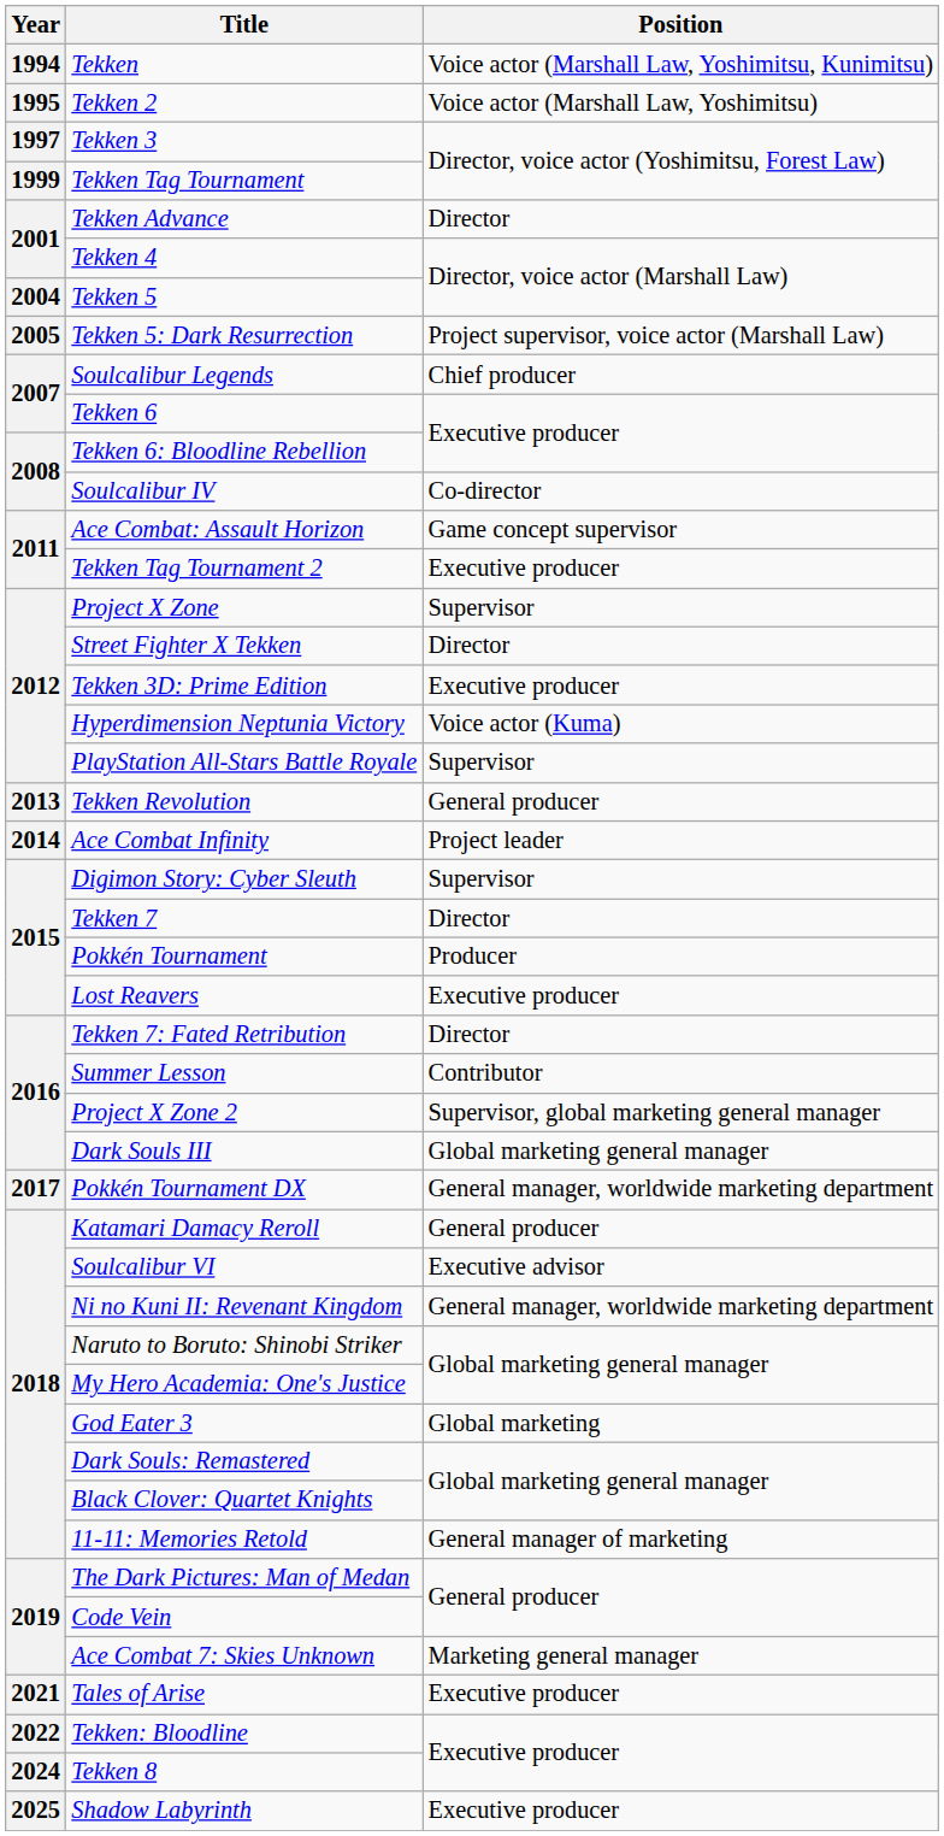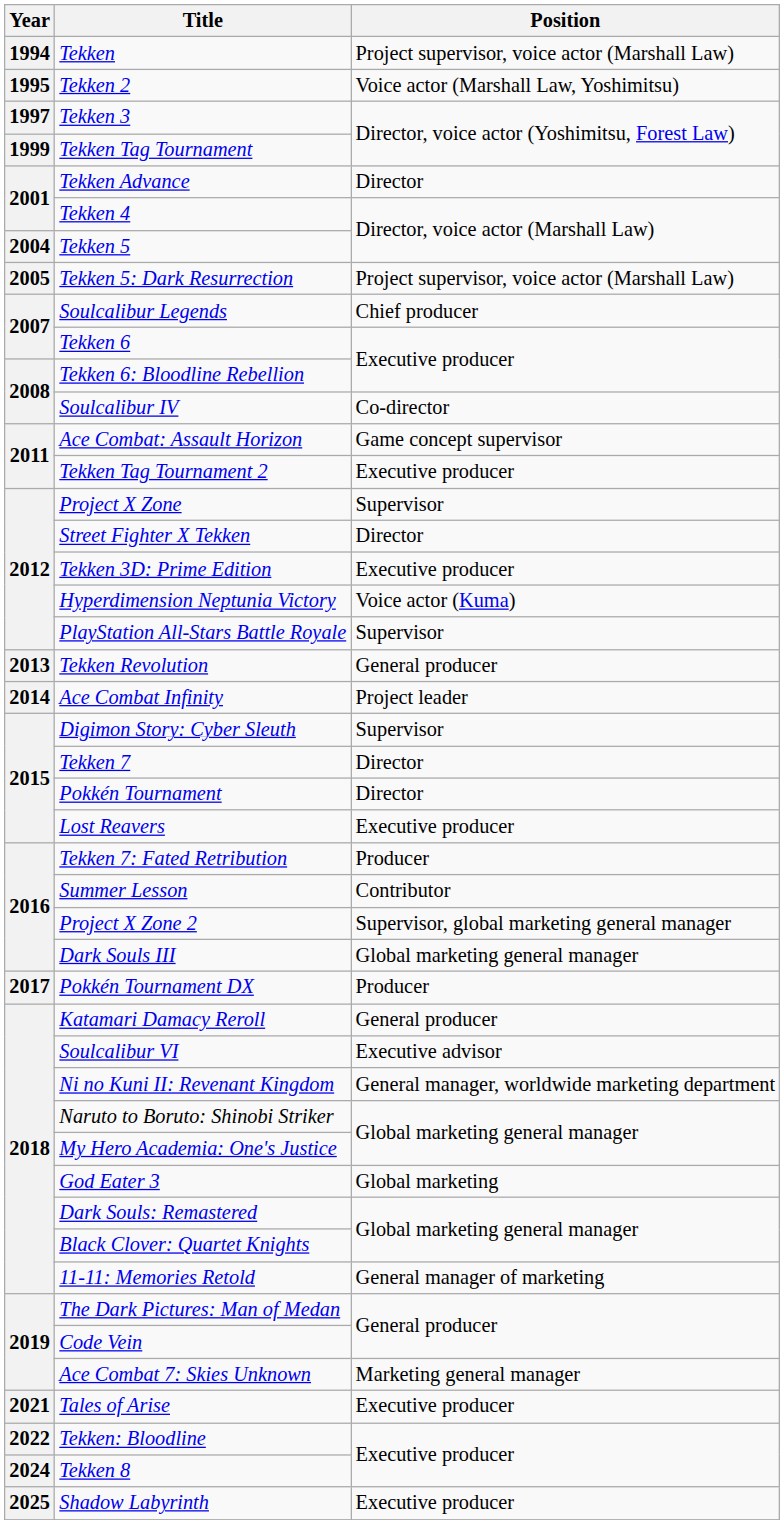Tekken | Position: Voice actor (Marshall Law, Yoshimitsu, Kunimitsu) -> Project supervisor, voice actor (Marshall Law)
Pokkén Tournament | Position: Producer -> Director
Tekken 7: Fated Retribution | Position: Director -> Producer
Pokkén Tournament DX | Position: General manager, worldwide marketing department -> Producer
